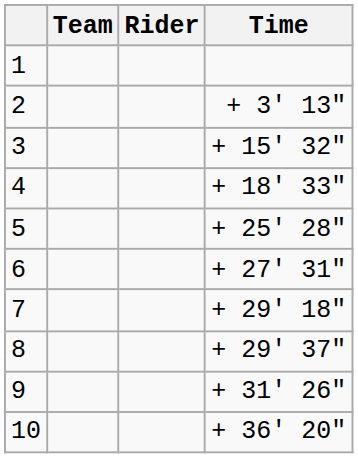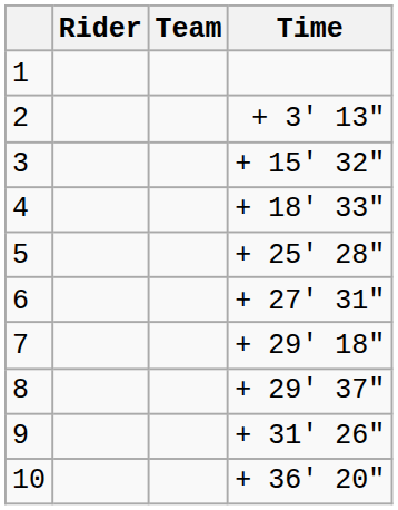columns swapped: Rider <-> Team
